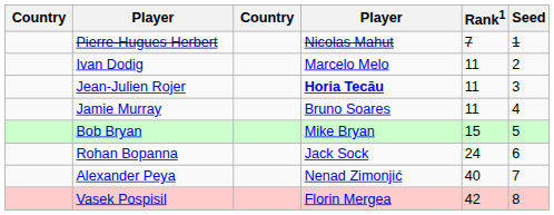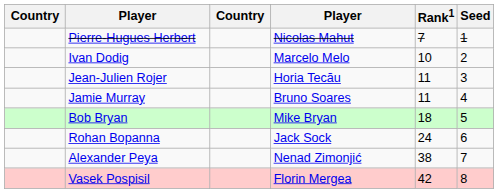Ivan Dodig | Rank1: 11 -> 10
Jean-Julien Rojer | column 4: bold -> normal
Bob Bryan | Rank1: 15 -> 18
Alexander Peya | Rank1: 40 -> 38
